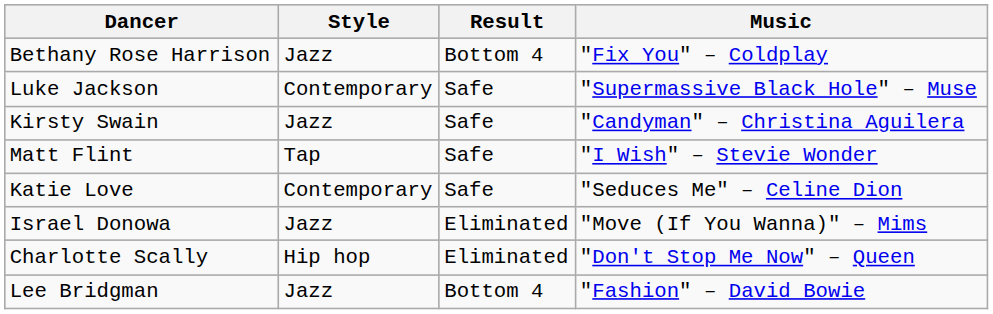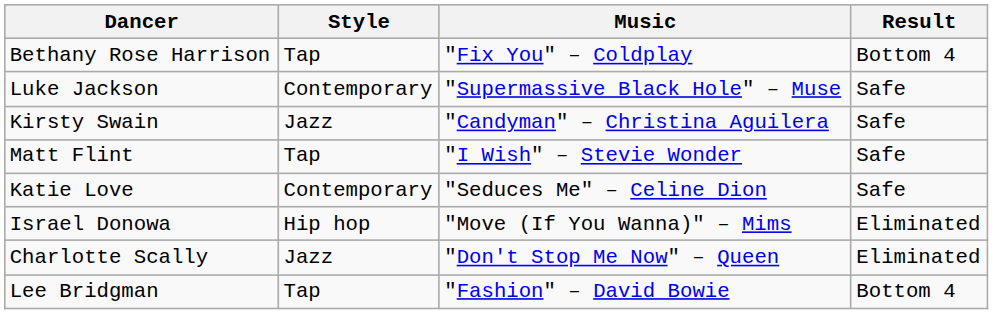columns swapped: Music <-> Result
Bethany Rose Harrison | Style: Jazz -> Tap
Israel Donowa | Style: Jazz -> Hip hop
Charlotte Scally | Style: Hip hop -> Jazz
Lee Bridgman | Style: Jazz -> Tap
